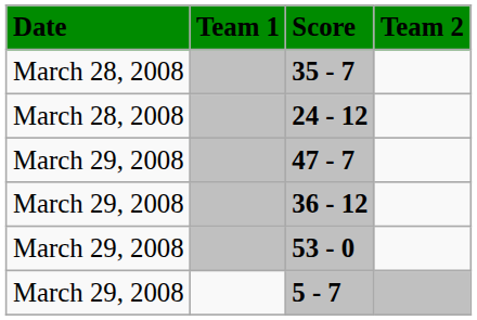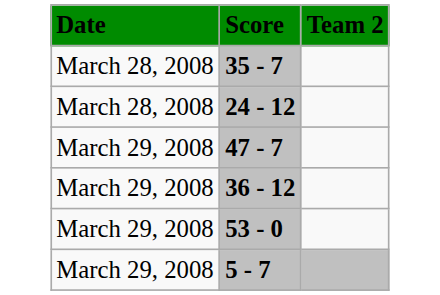- column: Team 1
